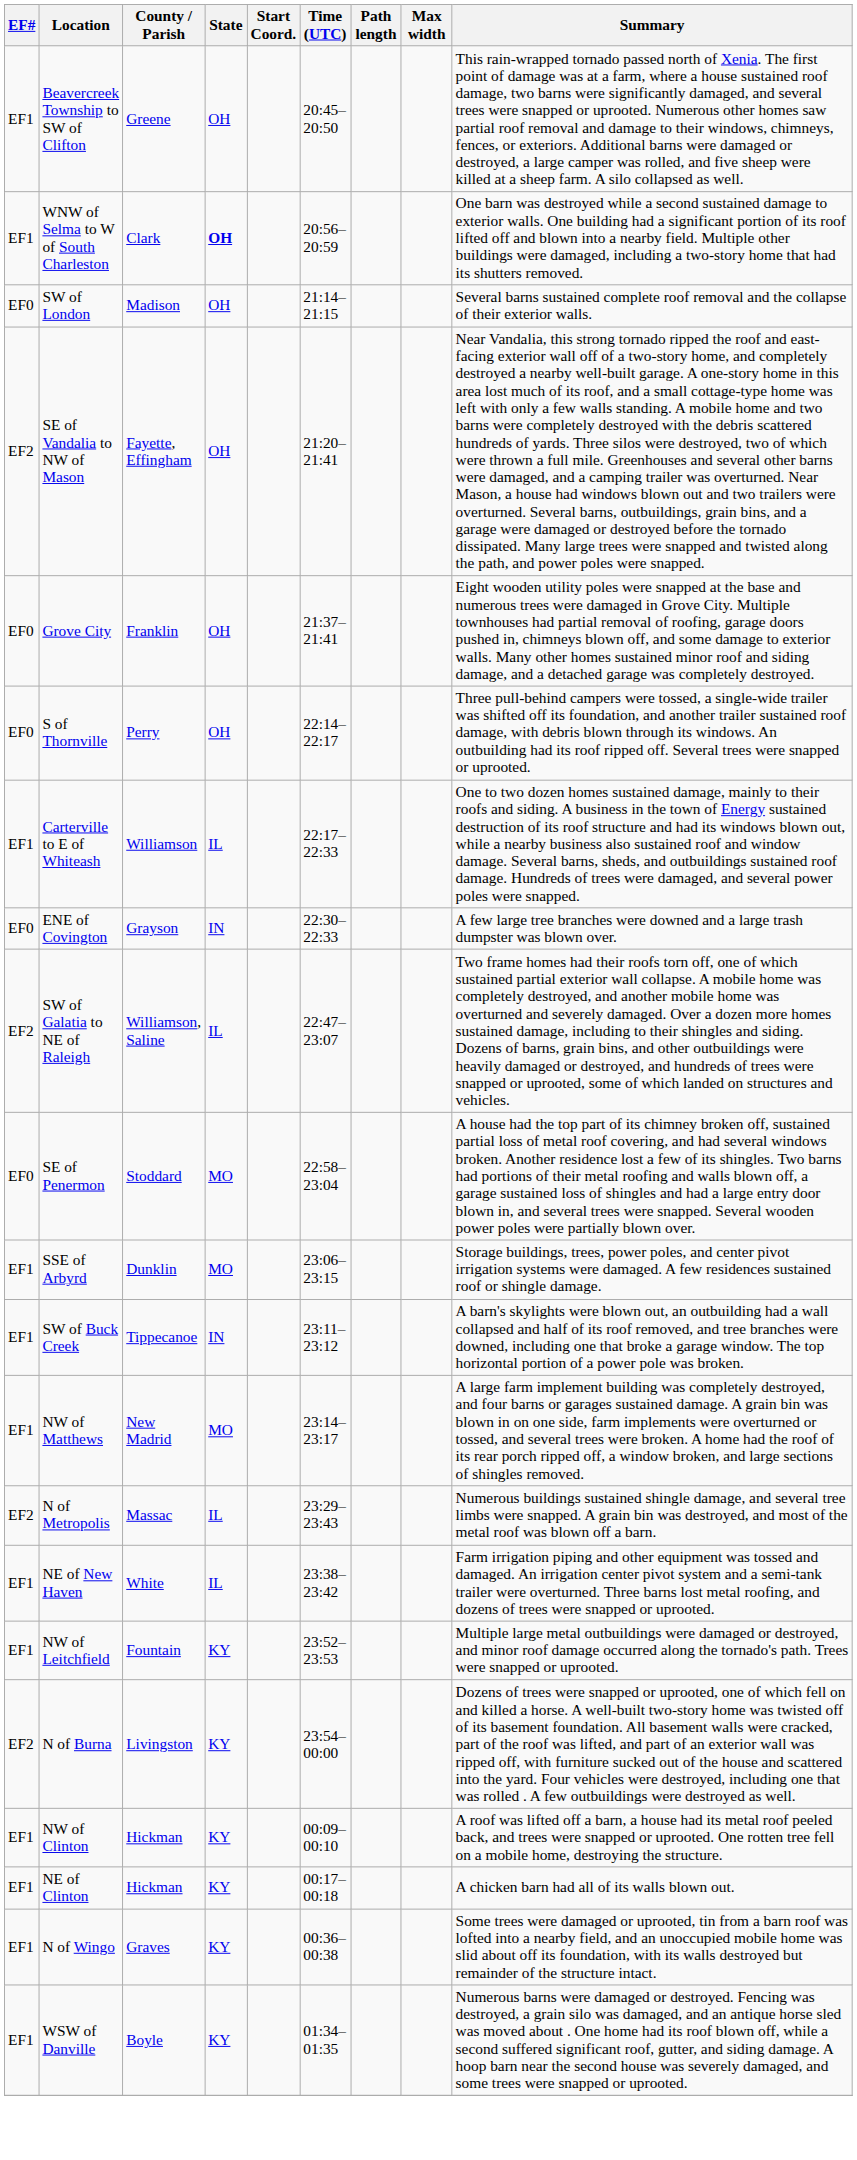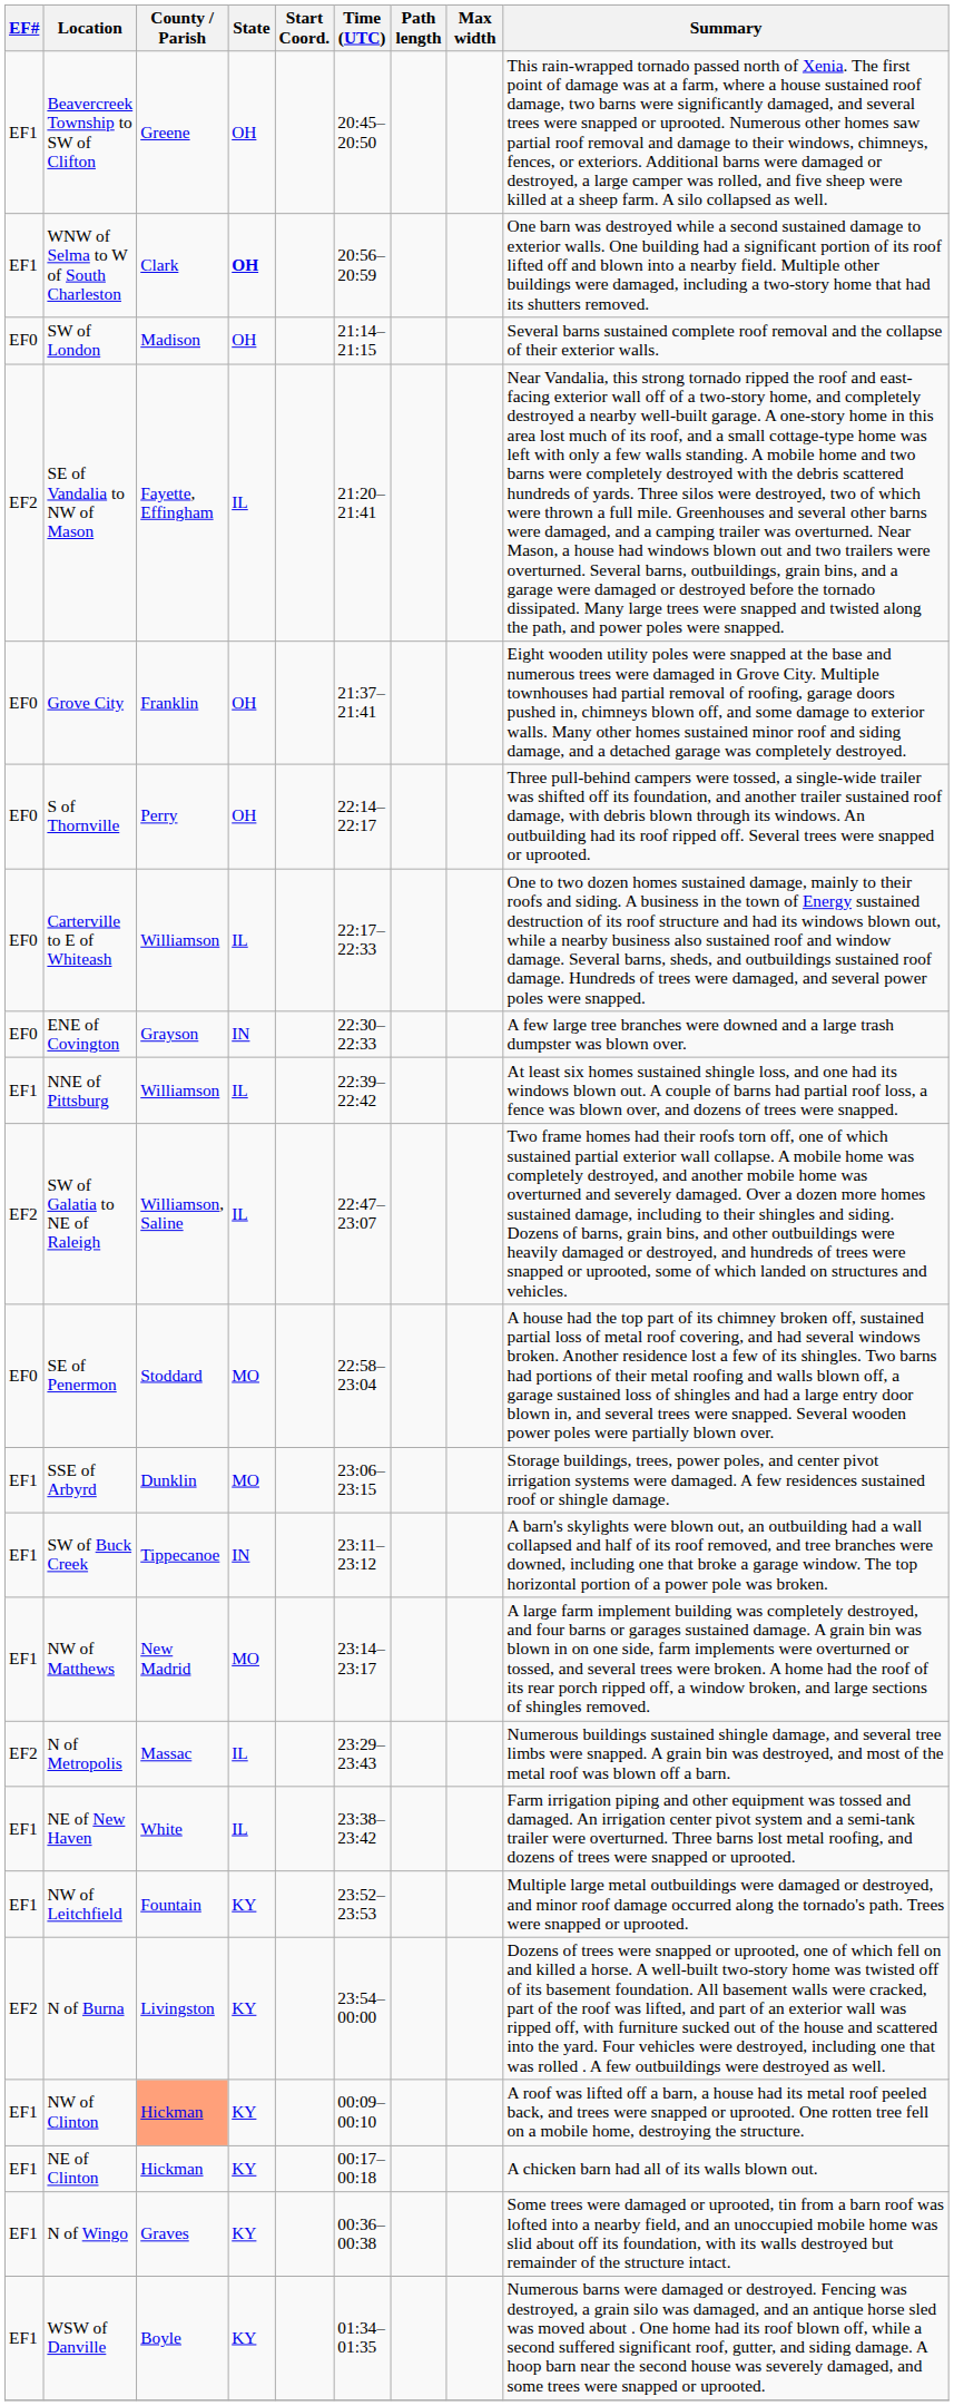SE of Vandalia to NW of Mason | State: OH -> IL
Carterville to E of Whiteash | EF#: EF1 -> EF0
+ row: EF1 | NNE of Pittsburg | Williamson | IL | 22:39–22:42 | At least six homes sustained shingle loss, and one had its windows blown out. A couple of barns had partial roof loss, a fence was blown over, and dozens of trees were snapped.
NW of Clinton | County / Parish: no background -> lightsalmon background
